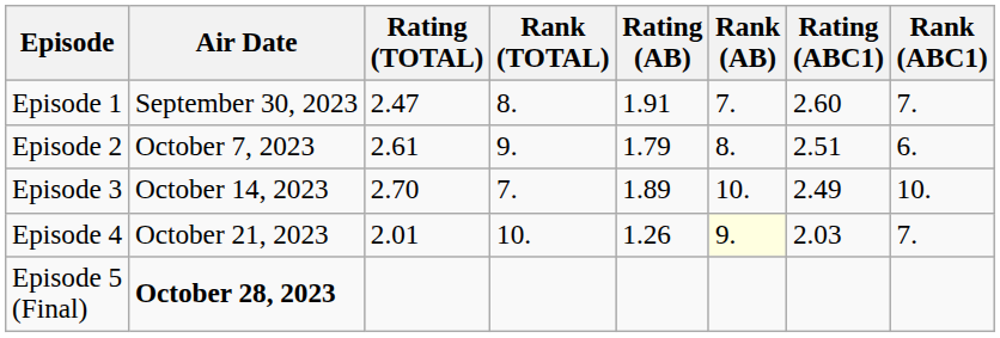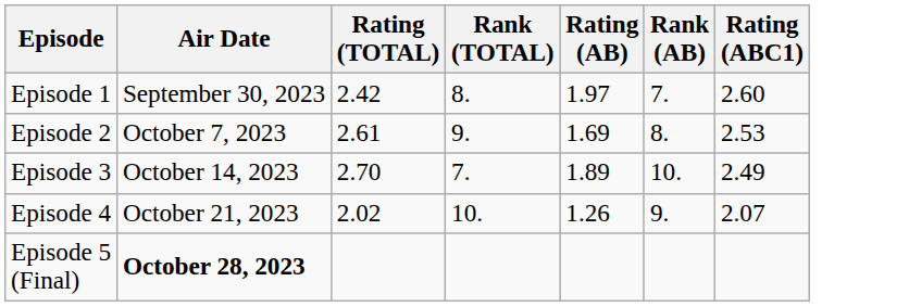- column: Rank (ABC1) | 7. | 6. | 10. | 7.
Episode 1 | Rating (TOTAL): 2.47 -> 2.42
Episode 1 | Rating (AB): 1.91 -> 1.97
Episode 2 | Rating (AB): 1.79 -> 1.69
Episode 2 | Rating (ABC1): 2.51 -> 2.53
Episode 4 | Rating (TOTAL): 2.01 -> 2.02
Episode 4 | Rank (AB): lightyellow background -> no background
Episode 4 | Rating (ABC1): 2.03 -> 2.07
